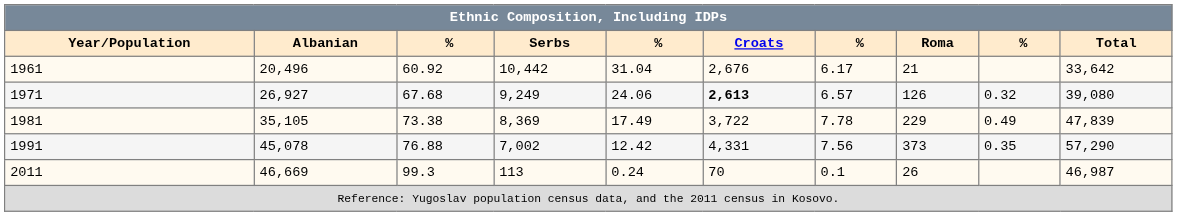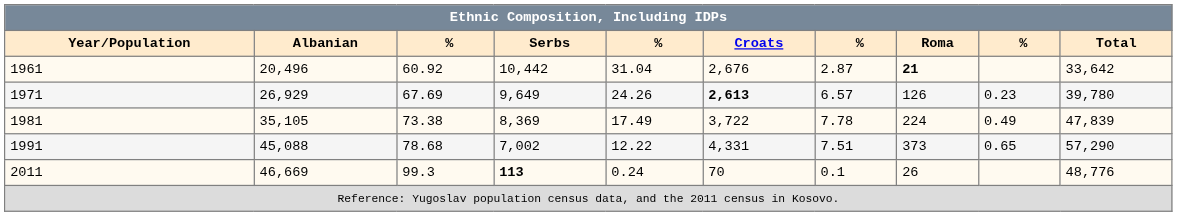1961 | column 7: 6.17 -> 2.87
1961 | Roma: normal -> bold
1971 | Albanian: 26,927 -> 26,929
1971 | column 3: 67.68 -> 67.69
1971 | Serbs: 9,249 -> 9,649
1971 | column 5: 24.06 -> 24.26
1971 | column 9: 0.32 -> 0.23
1971 | Total: 39,080 -> 39,780
1981 | Roma: 229 -> 224
1991 | Albanian: 45,078 -> 45,088
1991 | column 3: 76.88 -> 78.68
1991 | column 5: 12.42 -> 12.22
1991 | column 7: 7.56 -> 7.51
1991 | column 9: 0.35 -> 0.65
2011 | Serbs: normal -> bold
2011 | Total: 46,987 -> 48,776
